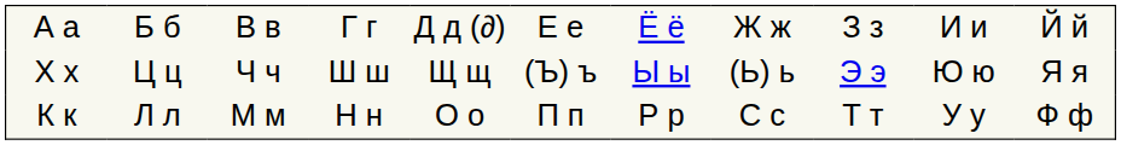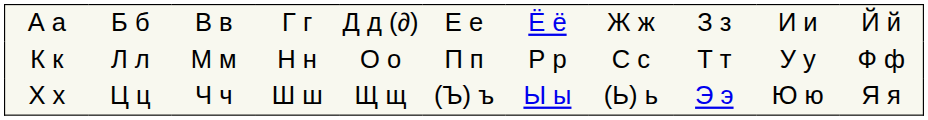rows swapped: К к <-> Х х
